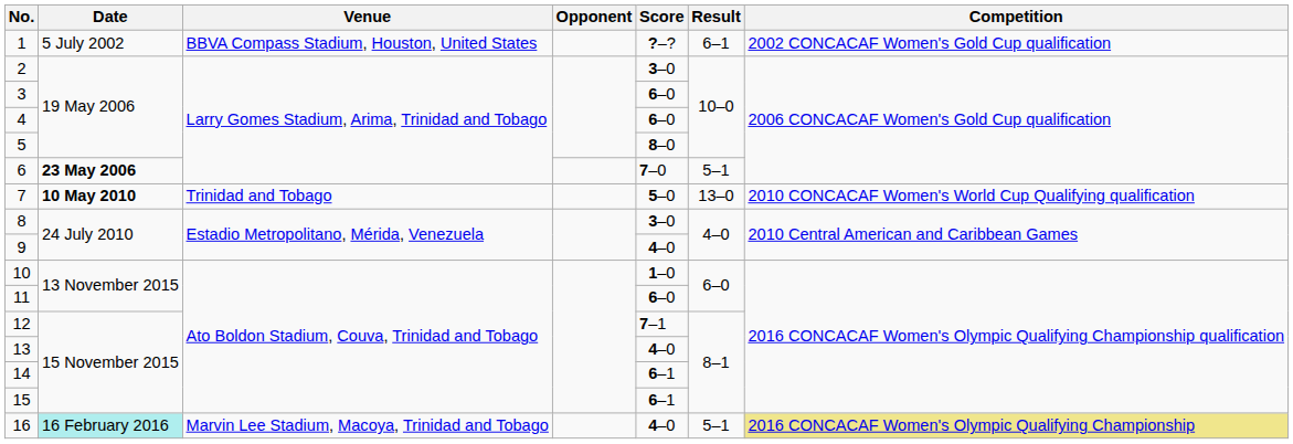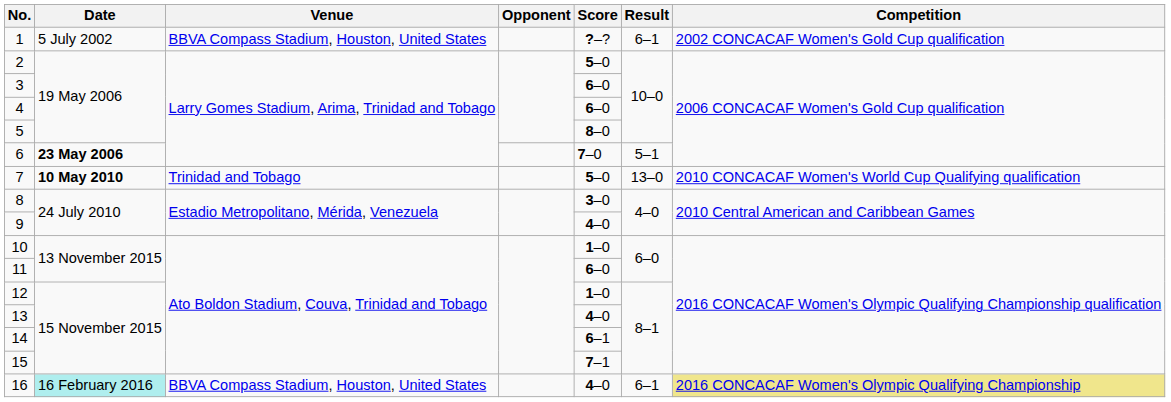2 | Score: 3–0 -> 5–0
12 | Score: 7–1 -> 1–0
15 | Score: 6–1 -> 7–1
16 | Venue: Marvin Lee Stadium, Macoya, Trinidad and Tobago -> BBVA Compass Stadium, Houston, United States
16 | Result: 5–1 -> 6–1
